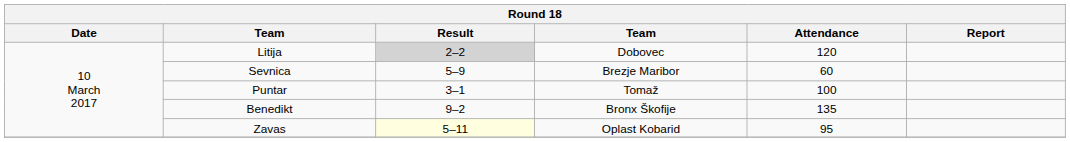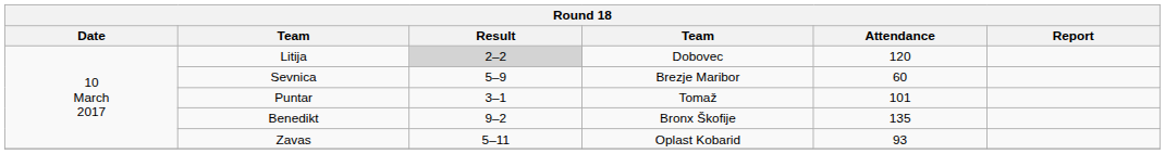Puntar | Attendance: 100 -> 101
Zavas | Result: lightyellow background -> no background
Zavas | Attendance: 95 -> 93
